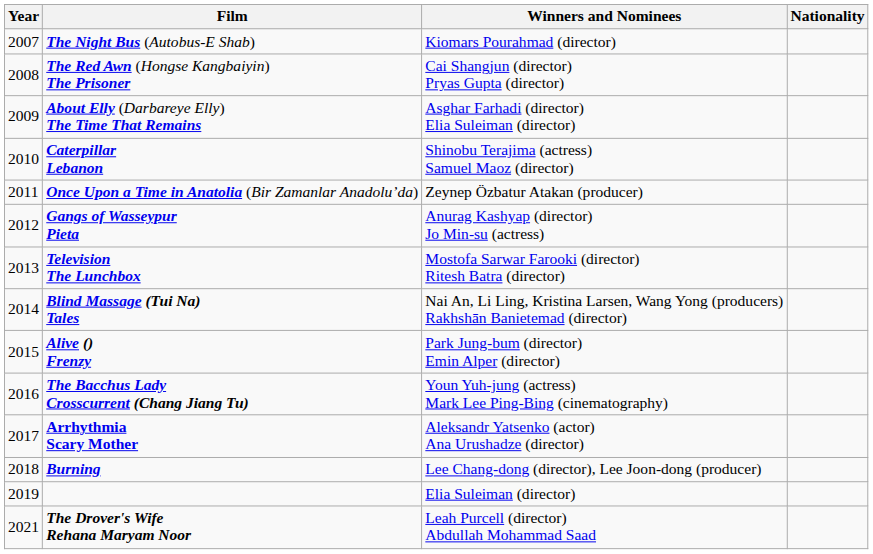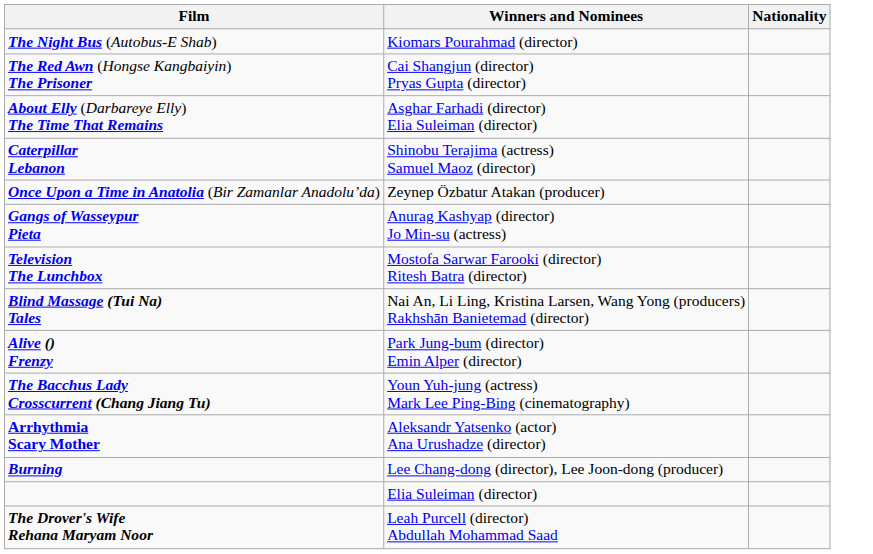- column: Year | 2007 | 2008 | 2009 | 2010 | 2011 | 2012 | 2013 | 2014 | 2015 | 2016 | 2017 | 2018 | 2019 | 2021
